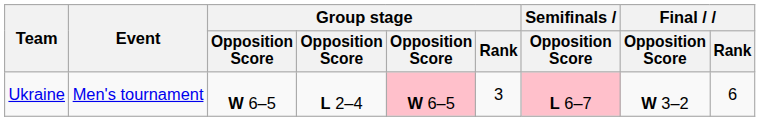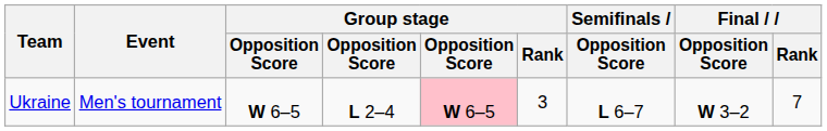Ukraine | Semifinals / Opposition Score: pink background -> no background
Ukraine | Final / Rank: 6 -> 7
